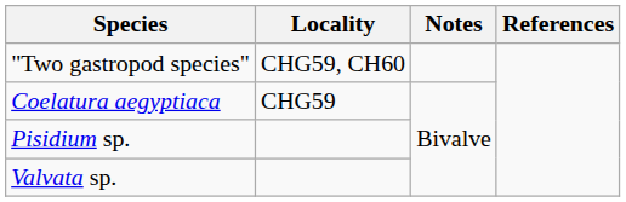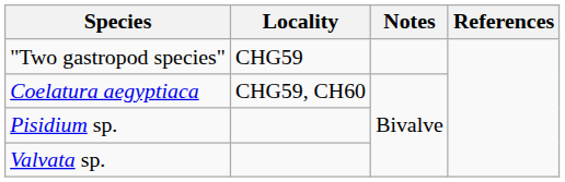"Two gastropod species" | Locality: CHG59, CH60 -> CHG59
Coelatura aegyptiaca | Locality: CHG59 -> CHG59, CH60
